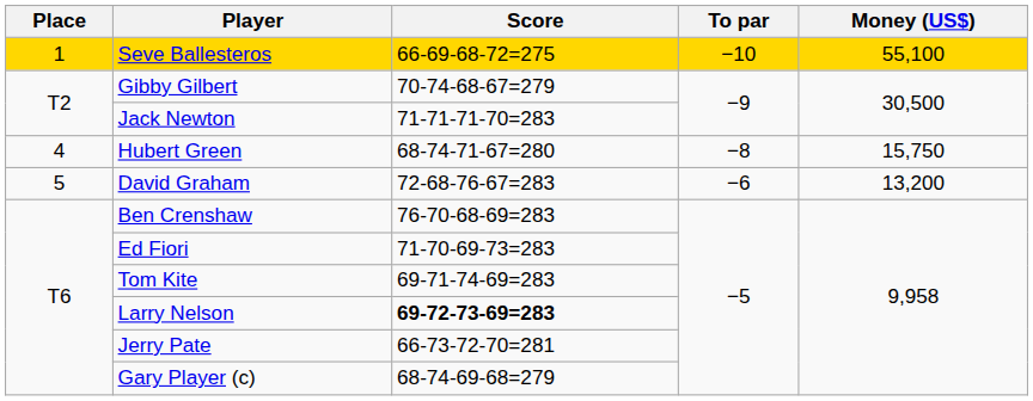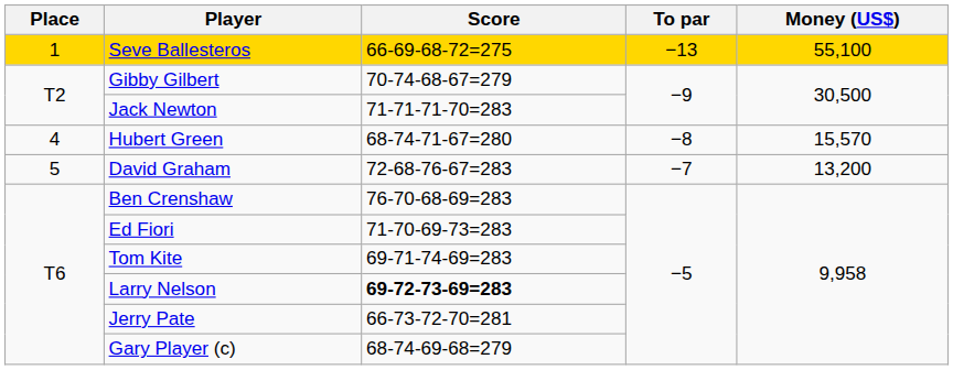Seve Ballesteros | To par: −10 -> −13
Hubert Green | Money (US$): 15,750 -> 15,570
David Graham | To par: −6 -> −7
